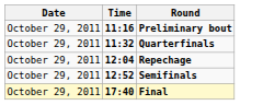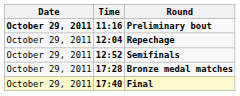Preliminary bout | Date: normal -> bold
- row: October 29, 2011 | 11:32 | Quarterfinals
+ row: October 29, 2011 | 17:28 | Bronze medal matches
